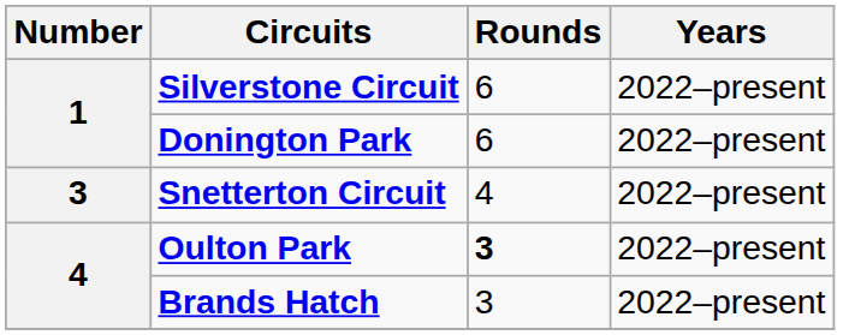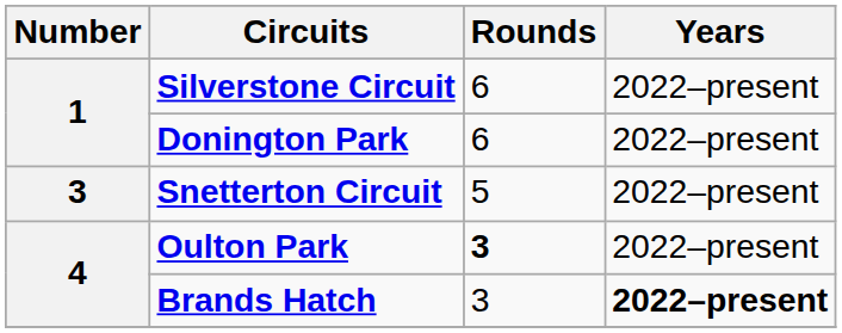Snetterton Circuit | Rounds: 4 -> 5
Brands Hatch | Years: normal -> bold
